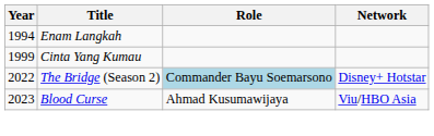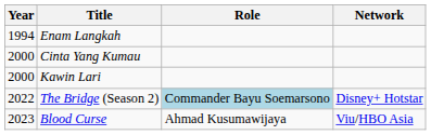Cinta Yang Kumau | Year: 1999 -> 2000
+ row: 2000 | Kawin Lari
